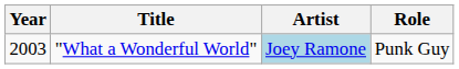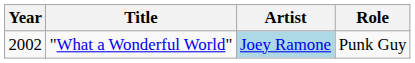"What a Wonderful World" | Year: 2003 -> 2002
